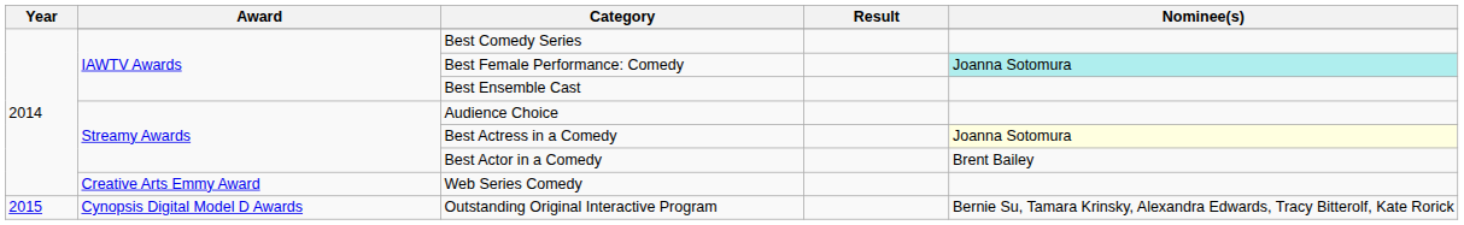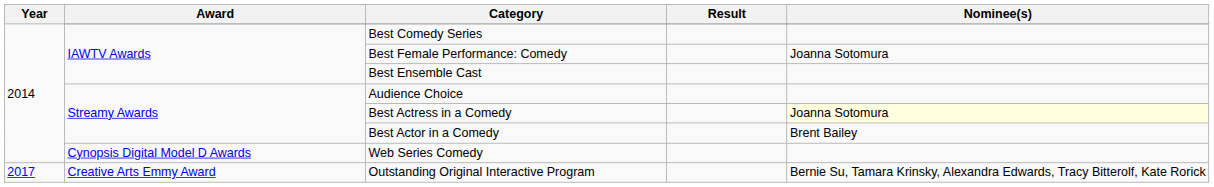Best Female Performance: Comedy | Nominee(s): paleturquoise background -> no background
Web Series Comedy | Award: Creative Arts Emmy Award -> Cynopsis Digital Model D Awards
Outstanding Original Interactive Program | Year: 2015 -> 2017
Outstanding Original Interactive Program | Award: Cynopsis Digital Model D Awards -> Creative Arts Emmy Award
